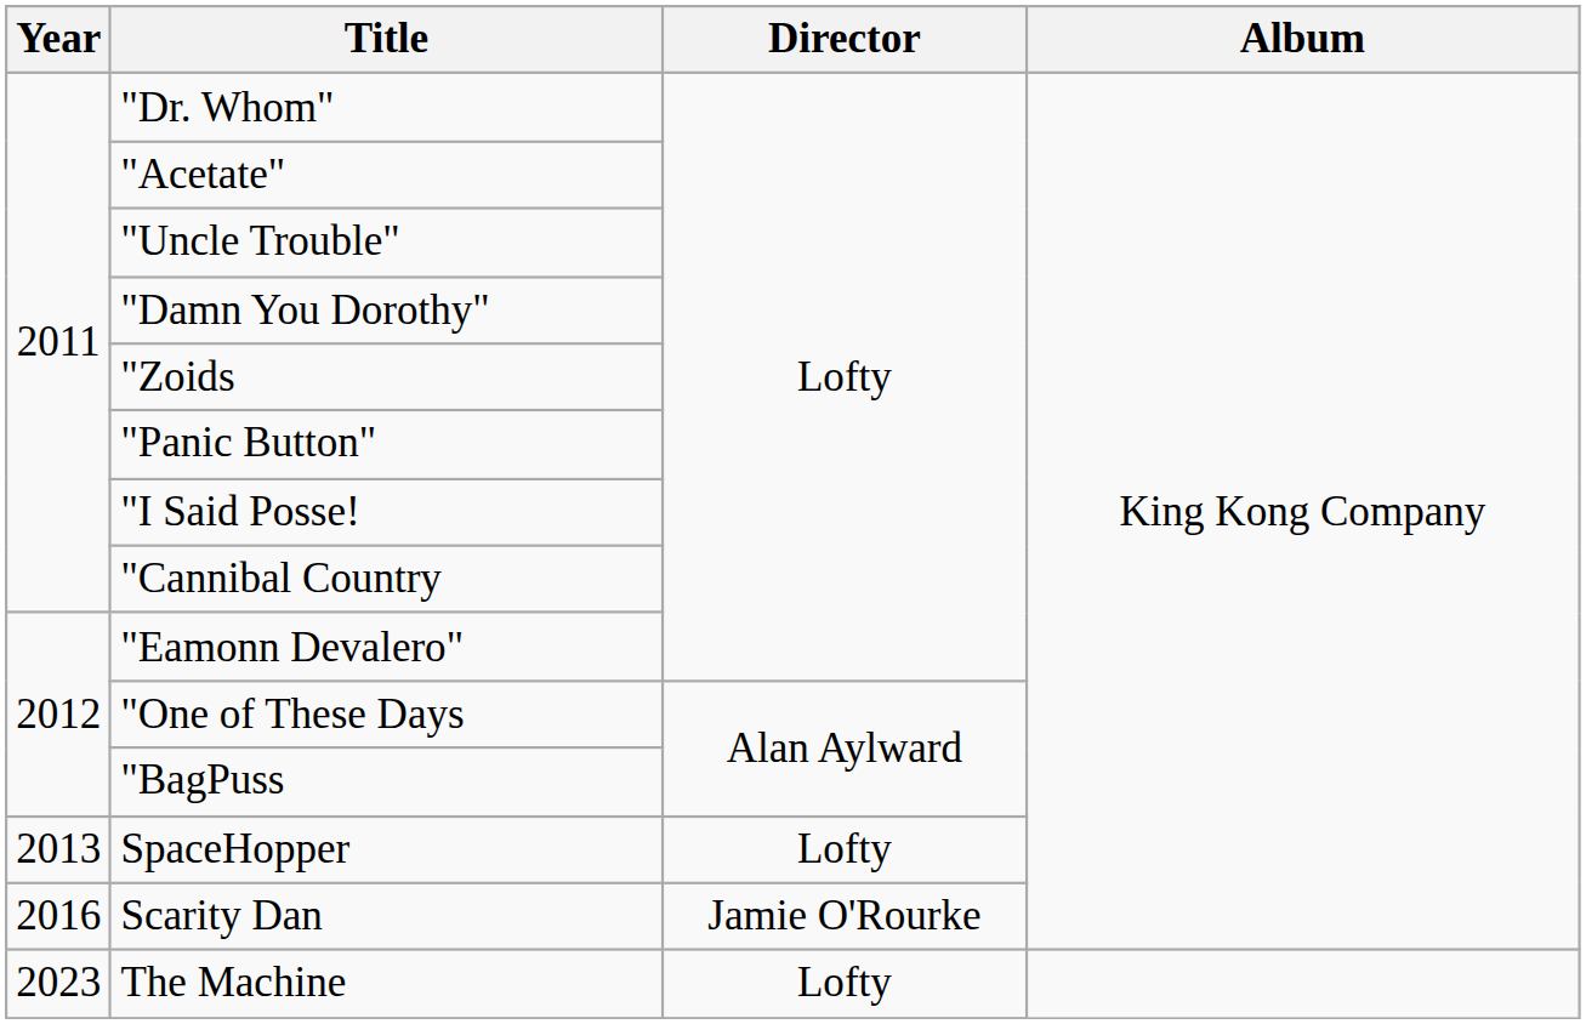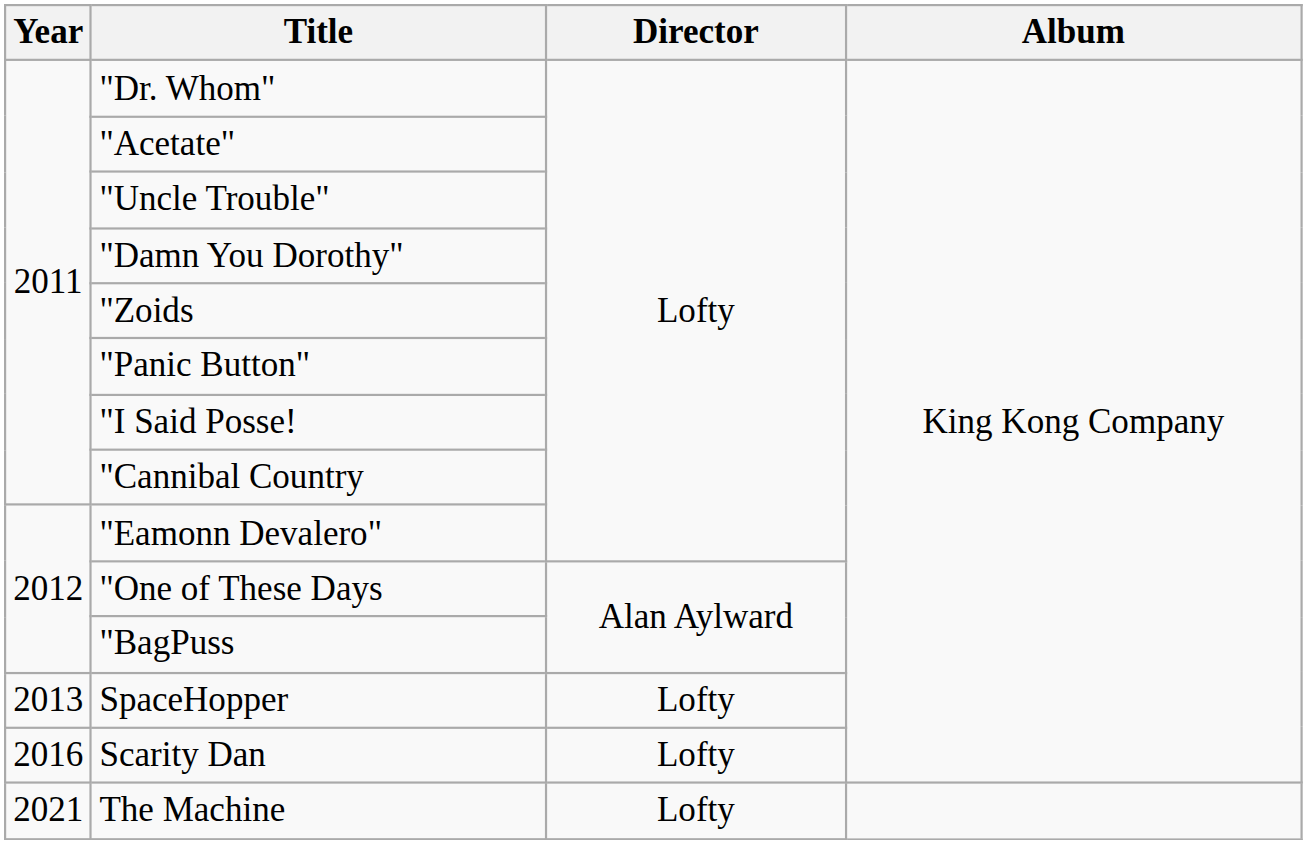Scarity Dan | Director: Jamie O'Rourke -> Lofty
The Machine | Year: 2023 -> 2021
